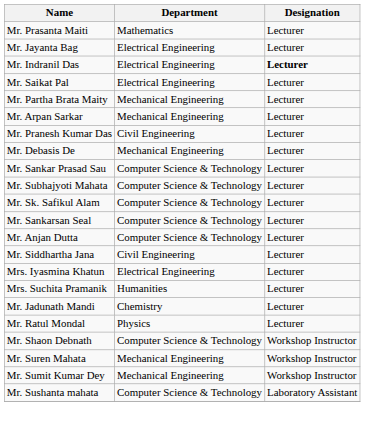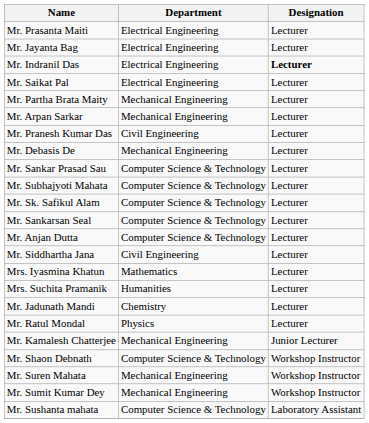Mr. Prasanta Maiti | Department: Mathematics -> Electrical Engineering
Mrs. Iyasmina Khatun | Department: Electrical Engineering -> Mathematics
+ row: Mr. Kamalesh Chatterjee | Mechanical Engineering | Junior Lecturer
